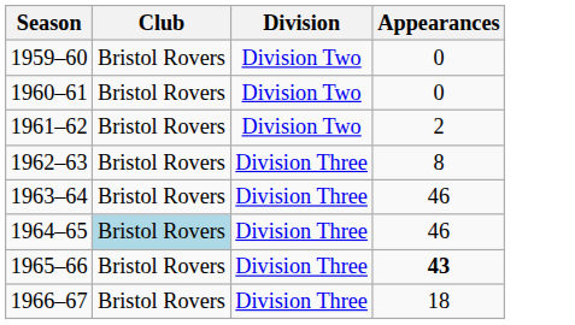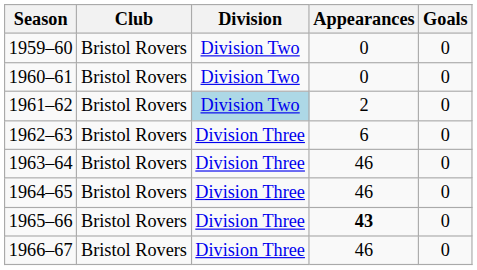+ column: Goals | 0 | 0 | 0 | 0 | 0 | 0 | 0 | 0
1961–62 | Division: no background -> lightblue background
1962–63 | Appearances: 8 -> 6
1964–65 | Club: lightblue background -> no background
1966–67 | Appearances: 18 -> 46
